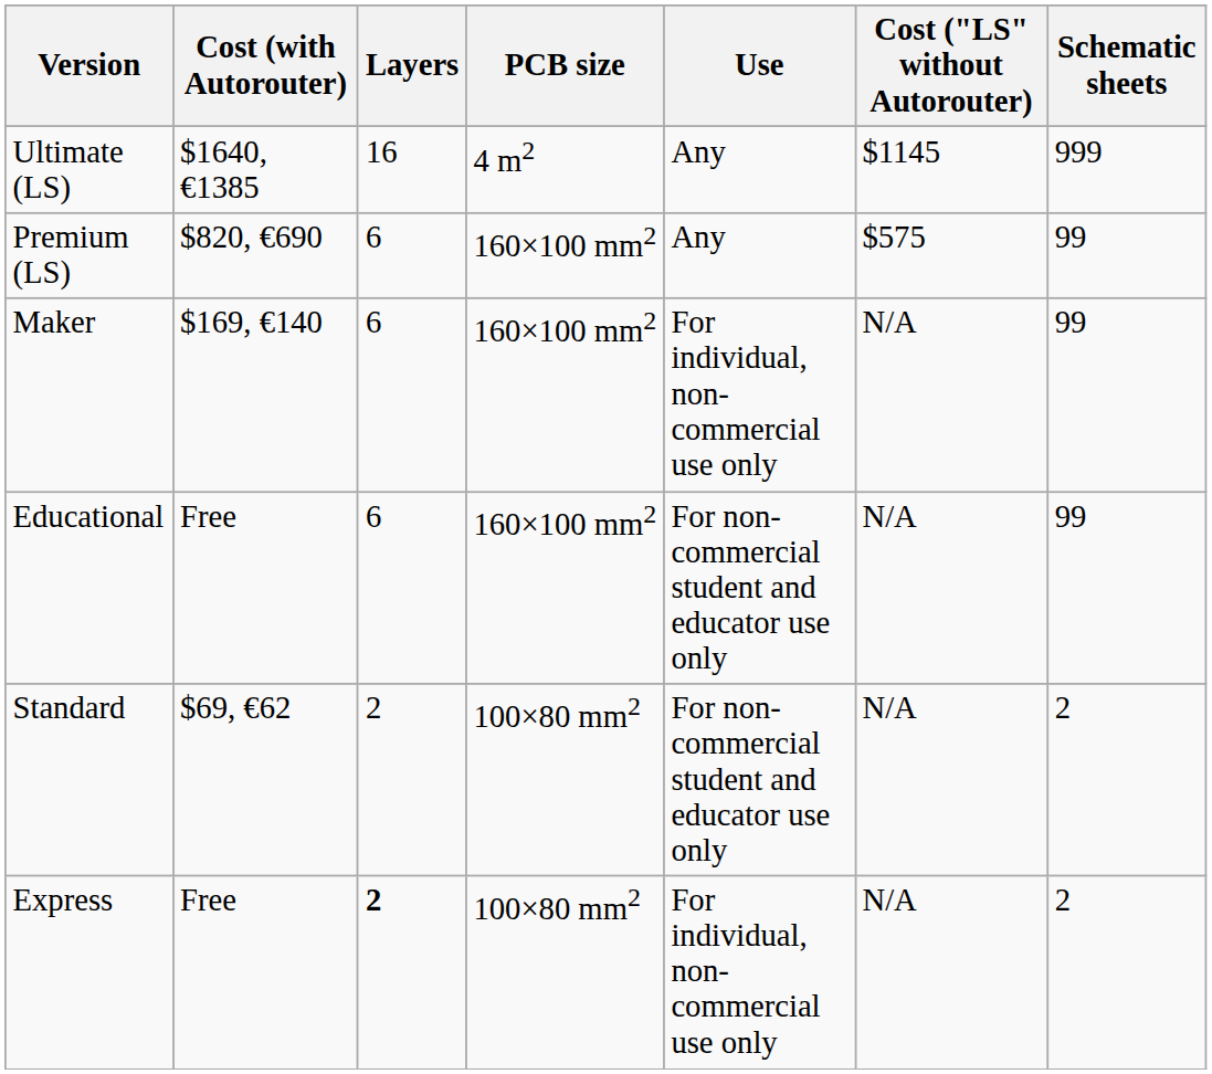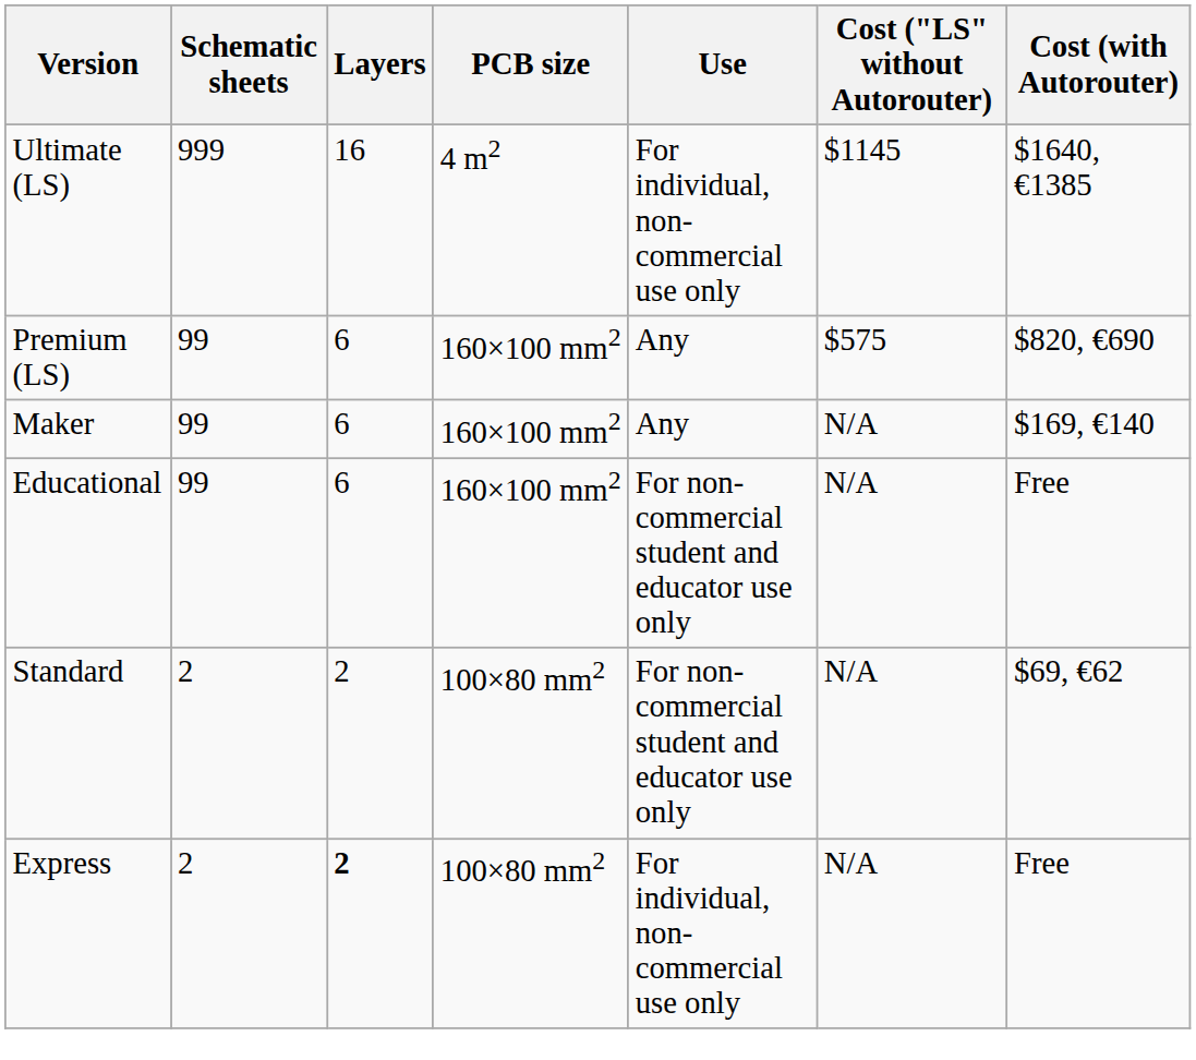columns swapped: Schematic sheets <-> Cost (with Autorouter)
Ultimate (LS) | Use: Any -> For individual, non-commercial use only
Maker | Use: For individual, non-commercial use only -> Any
